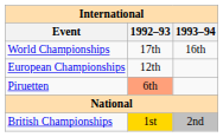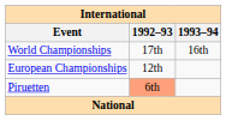- row: British Championships | 1st | 2nd
